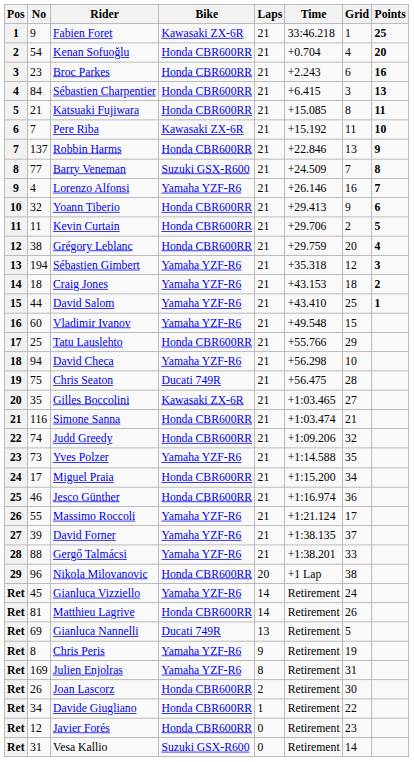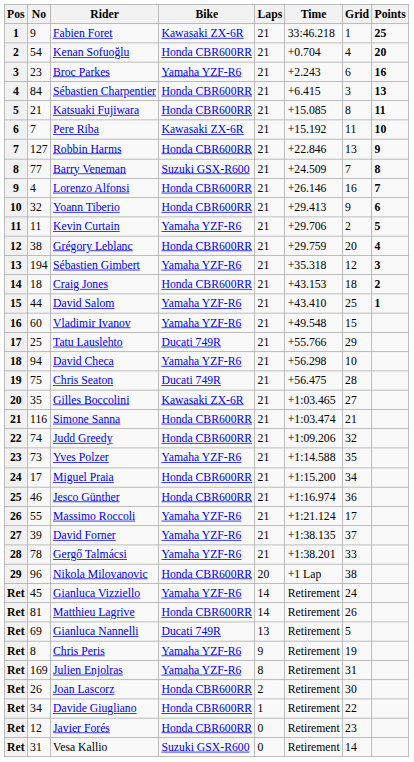Broc Parkes | Bike: Honda CBR600RR -> Yamaha YZF-R6
Robbin Harms | No: 137 -> 127
Lorenzo Alfonsi | Bike: Yamaha YZF-R6 -> Honda CBR600RR
Kevin Curtain | Bike: Honda CBR600RR -> Yamaha YZF-R6
Craig Jones | Bike: Yamaha YZF-R6 -> Honda CBR600RR
Tatu Lauslehto | Bike: Honda CBR600RR -> Ducati 749R
Gergő Talmácsi | No: 88 -> 78
